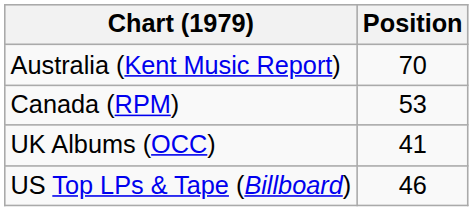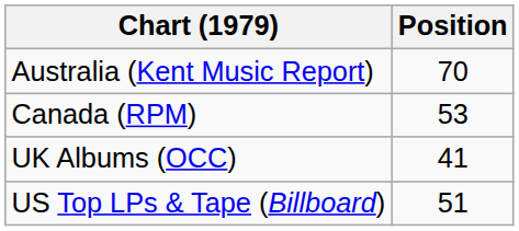US Top LPs & Tape (Billboard) | Position: 46 -> 51
